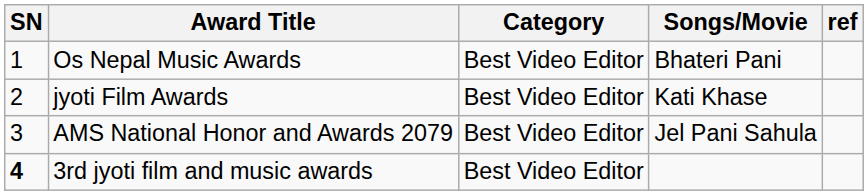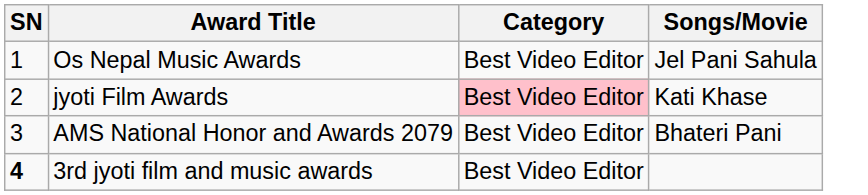- column: ref
Os Nepal Music Awards | Songs/Movie: Bhateri Pani -> Jel Pani Sahula
jyoti Film Awards | Category: no background -> pink background
AMS National Honor and Awards 2079 | Songs/Movie: Jel Pani Sahula -> Bhateri Pani
